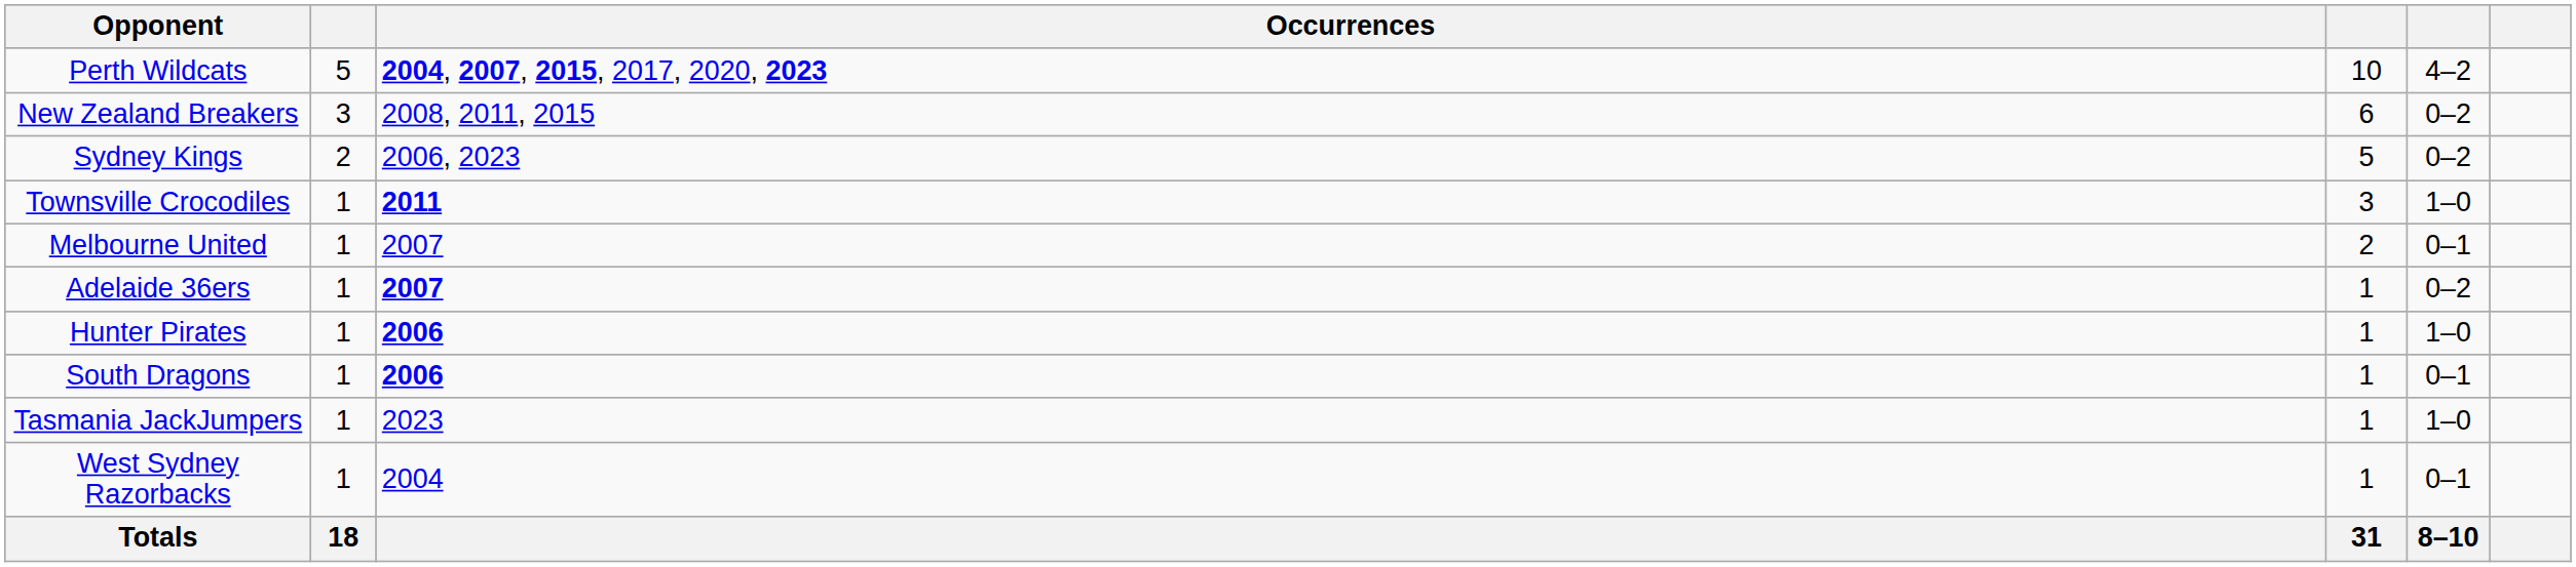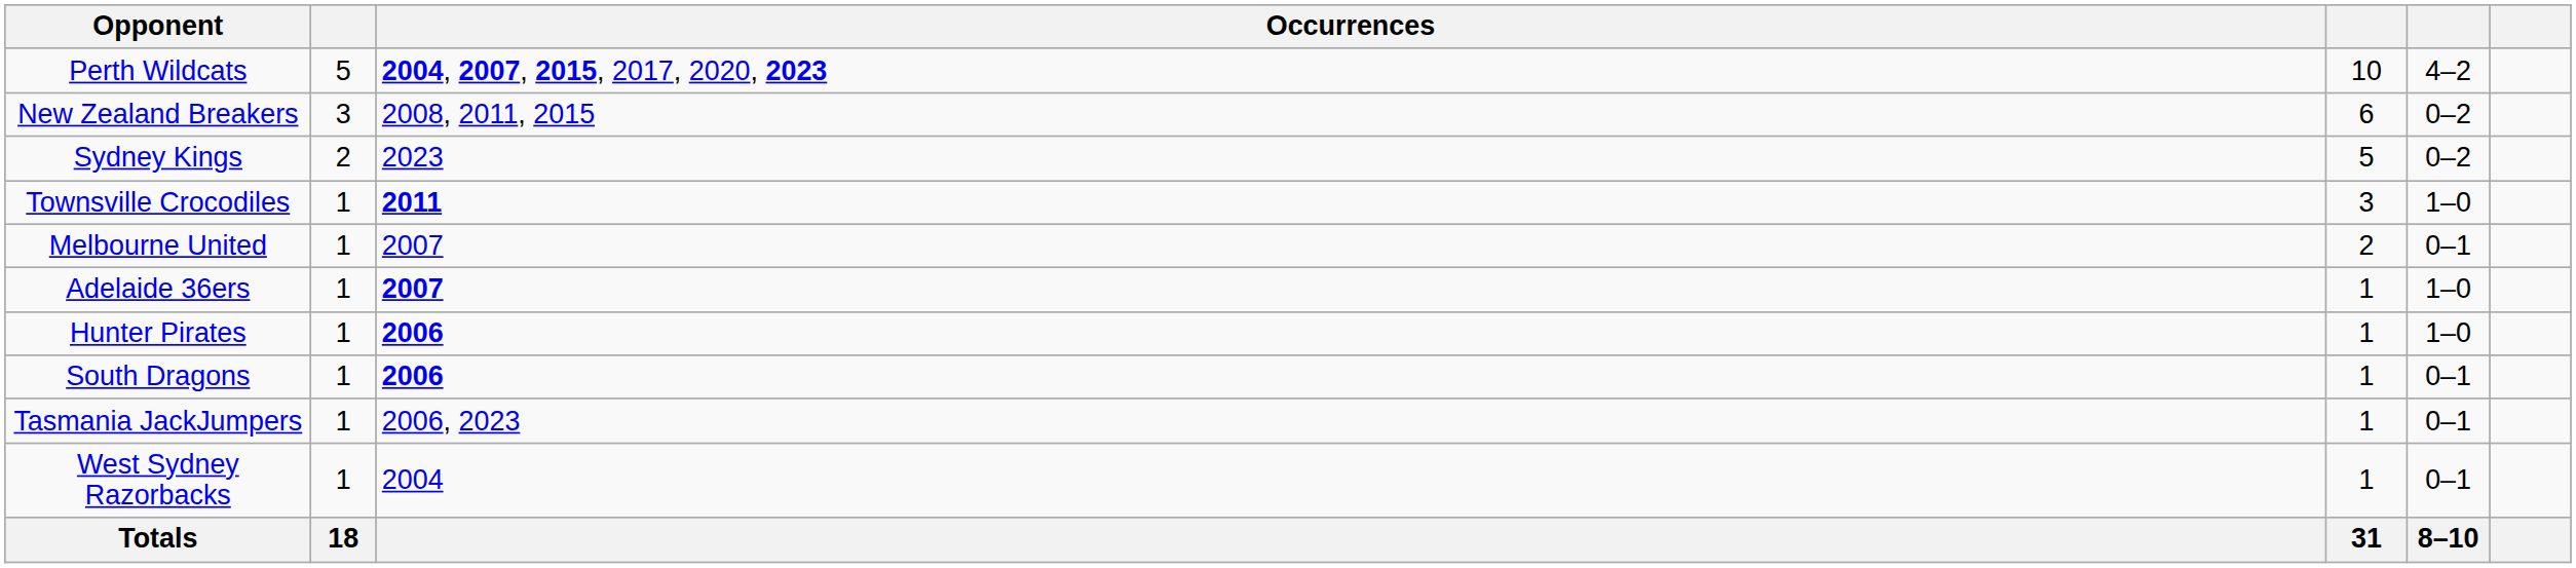Sydney Kings | Occurrences: 2006, 2023 -> 2023
Adelaide 36ers | column 5: 0–2 -> 1–0
Tasmania JackJumpers | Occurrences: 2023 -> 2006, 2023
Tasmania JackJumpers | column 5: 1–0 -> 0–1
